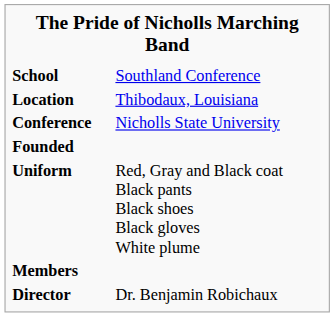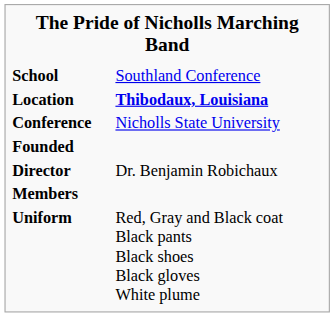Location | column 2: normal -> bold
rows swapped: Director <-> Uniform
